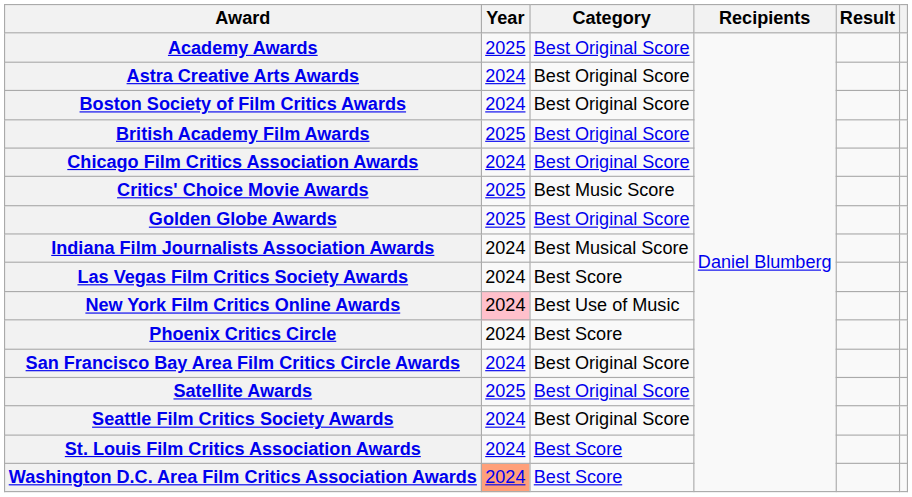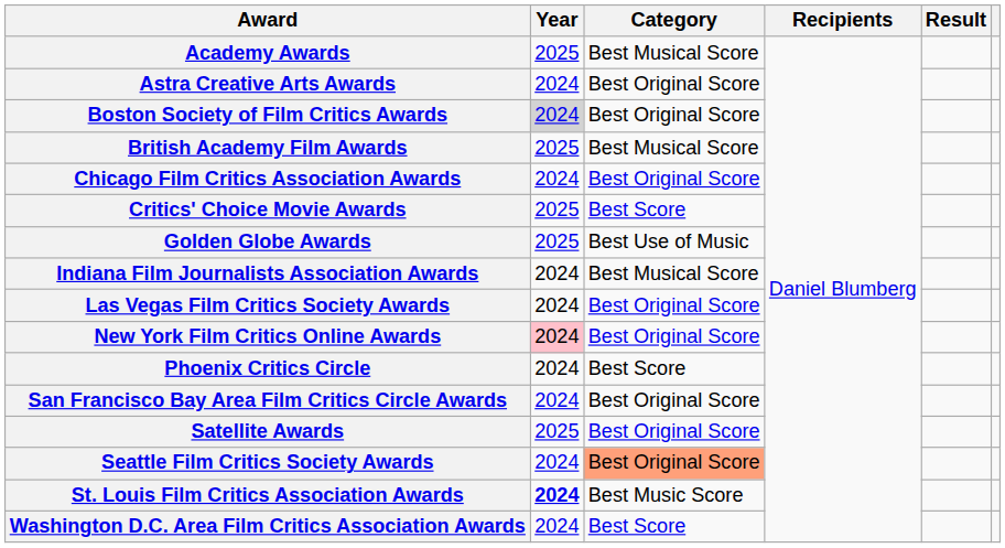Academy Awards | Category: Best Original Score -> Best Musical Score
Boston Society of Film Critics Awards | Year: no background -> lightgrey background
British Academy Film Awards | Category: Best Original Score -> Best Musical Score
Critics' Choice Movie Awards | Category: Best Music Score -> Best Score
Golden Globe Awards | Category: Best Original Score -> Best Use of Music
Las Vegas Film Critics Society Awards | Category: Best Score -> Best Original Score
New York Film Critics Online Awards | Category: Best Use of Music -> Best Original Score
Seattle Film Critics Society Awards | Category: no background -> lightsalmon background
St. Louis Film Critics Association Awards | Year: normal -> bold
St. Louis Film Critics Association Awards | Category: Best Score -> Best Music Score
Washington D.C. Area Film Critics Association Awards | Year: lightsalmon background -> no background
